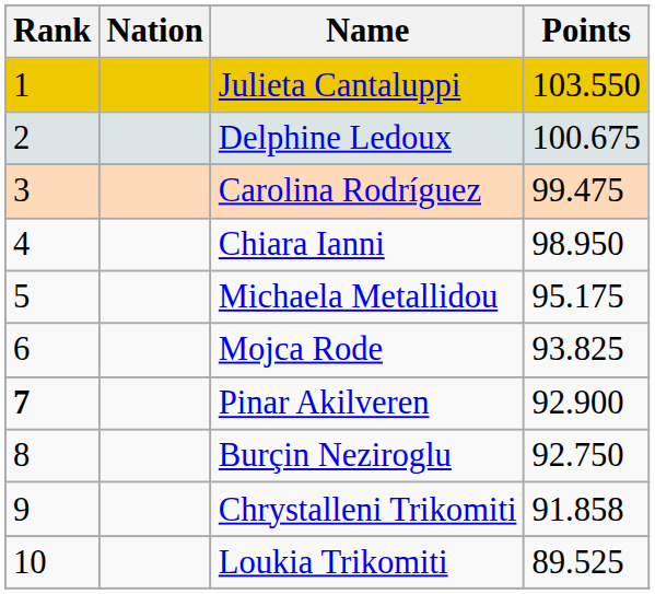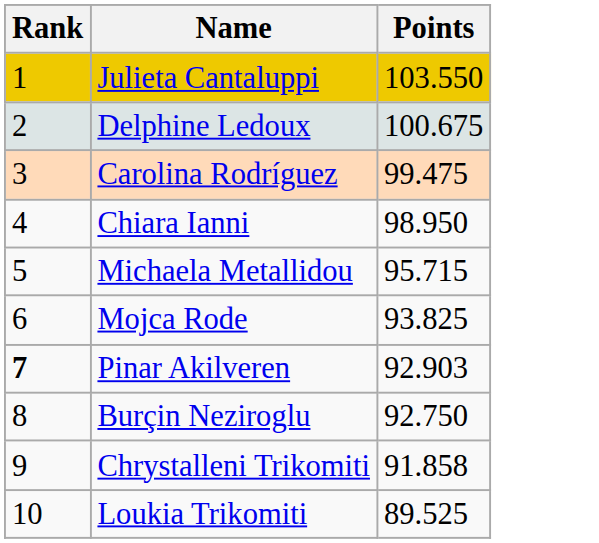- column: Nation
Michaela Metallidou | Points: 95.175 -> 95.715
Pinar Akilveren | Points: 92.900 -> 92.903
